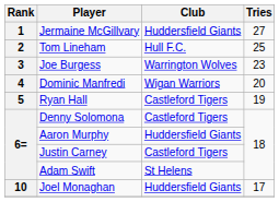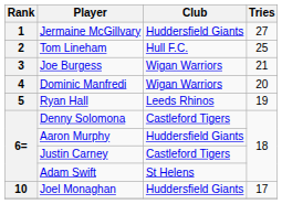Joe Burgess | Club: Warrington Wolves -> Wigan Warriors
Joe Burgess | Tries: 23 -> 21
Ryan Hall | Club: Castleford Tigers -> Leeds Rhinos
